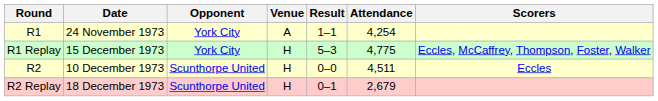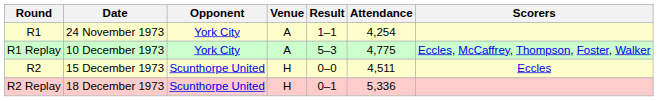R1 Replay | Date: 15 December 1973 -> 10 December 1973
R1 Replay | Venue: H -> A
R2 | Date: 10 December 1973 -> 15 December 1973
R2 Replay | Attendance: 2,679 -> 5,336
